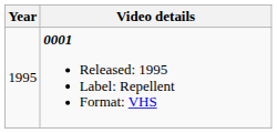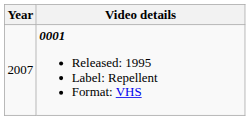0001 Released: 1995 Label: Repellent Format: VHS | Year: 1995 -> 2007
